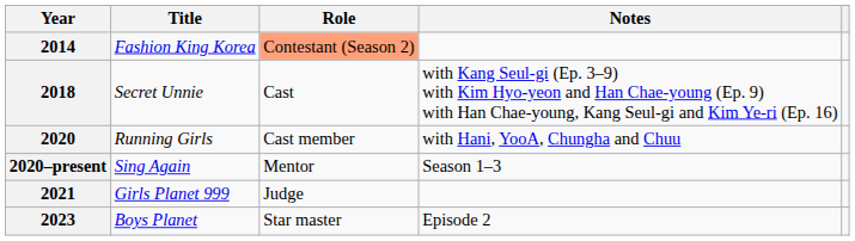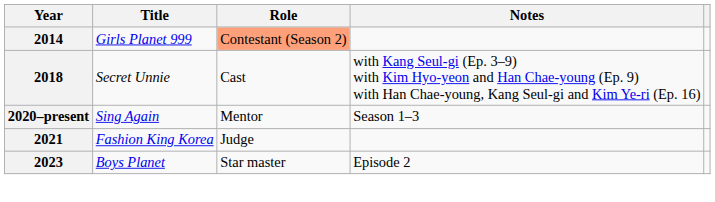2014 | Title: Fashion King Korea -> Girls Planet 999
- row: 2020 | Running Girls | Cast member | with Hani, YooA, Chungha and Chuu
2021 | Title: Girls Planet 999 -> Fashion King Korea
